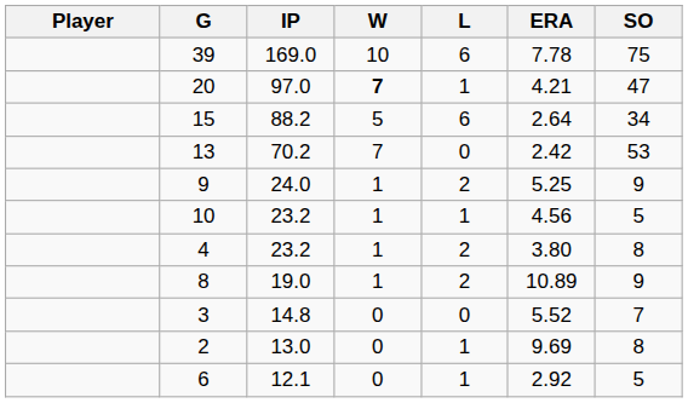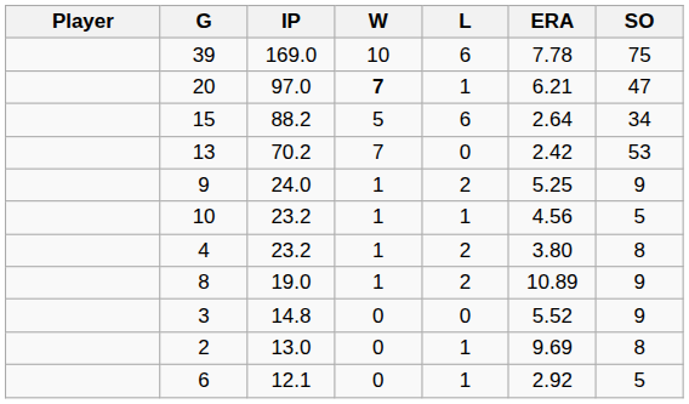20 | ERA: 4.21 -> 6.21
3 | SO: 7 -> 9
